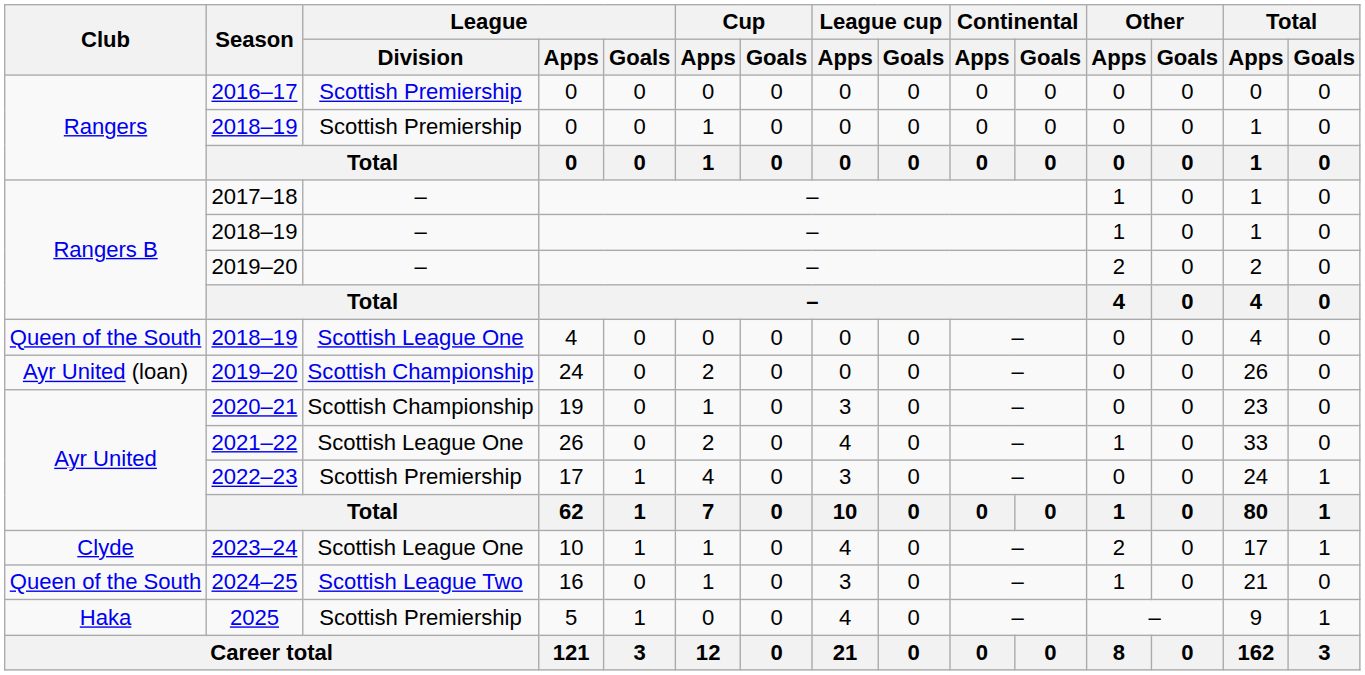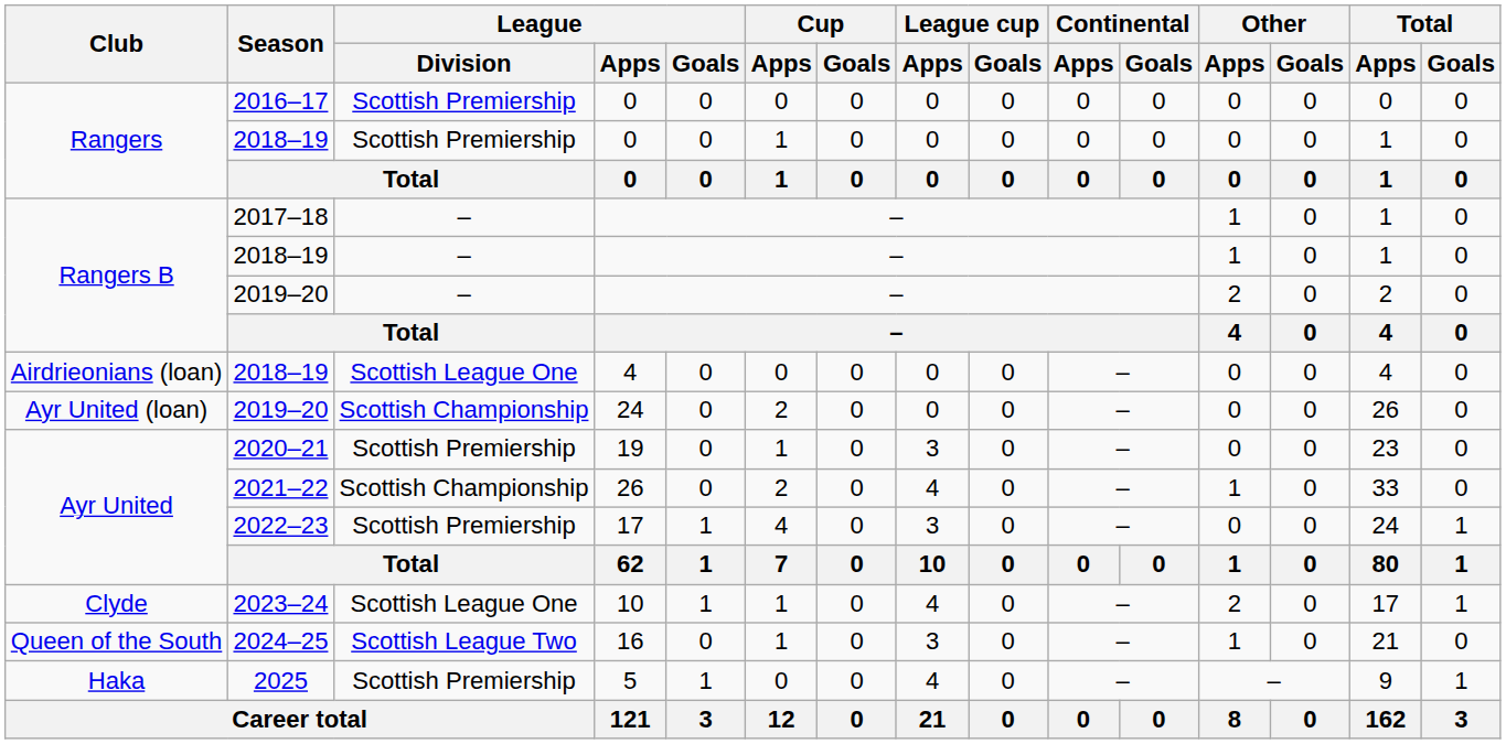2018–19 / 4 | Club: Queen of the South -> Airdrieonians (loan)
2020–21 | League / Division: Scottish Championship -> Scottish Premiership
2021–22 | League / Division: Scottish League One -> Scottish Championship
